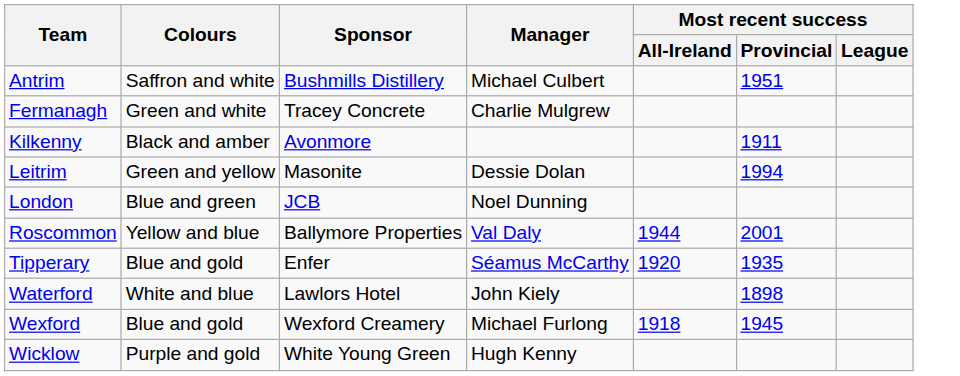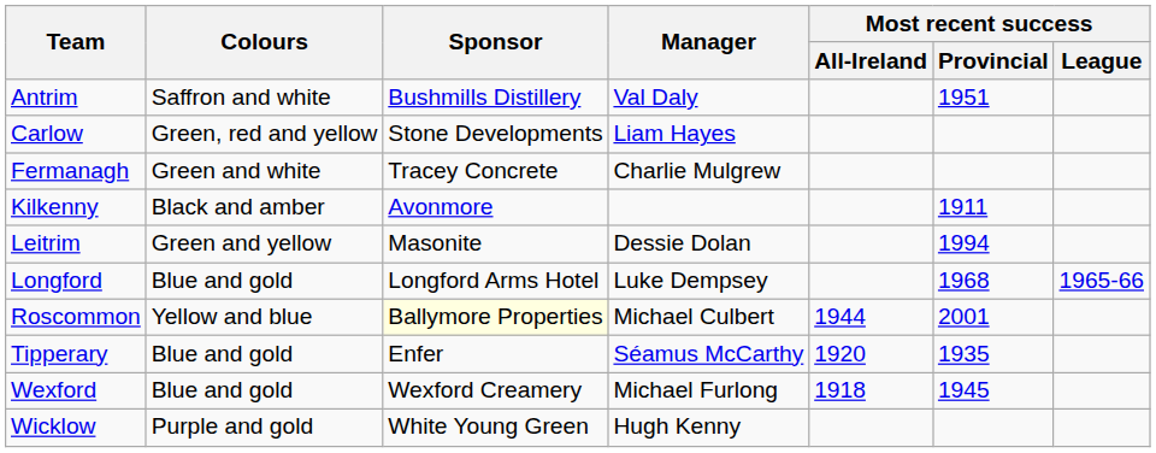Antrim | Manager: Michael Culbert -> Val Daly
+ row: Carlow | Green, red and yellow | Stone Developments | Liam Hayes
- row: London | Blue and green | JCB | Noel Dunning
+ row: Longford | Blue and gold | Longford Arms Hotel | Luke Dempsey | 1968 | 1965-66
Roscommon | Sponsor: no background -> lightyellow background
Roscommon | Manager: Val Daly -> Michael Culbert
- row: Waterford | White and blue | Lawlors Hotel | John Kiely | 1898
